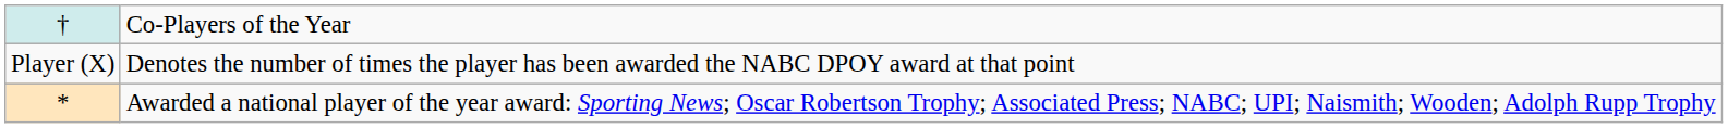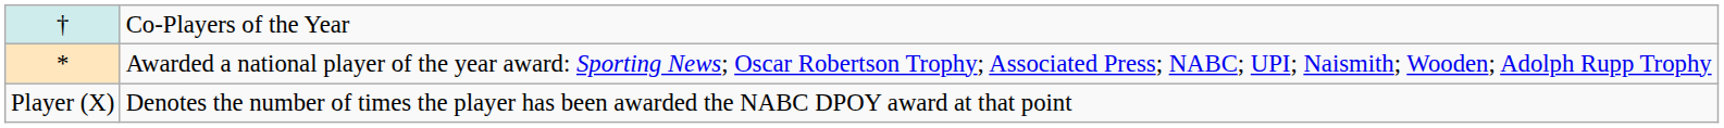rows swapped: * <-> Player (X)
